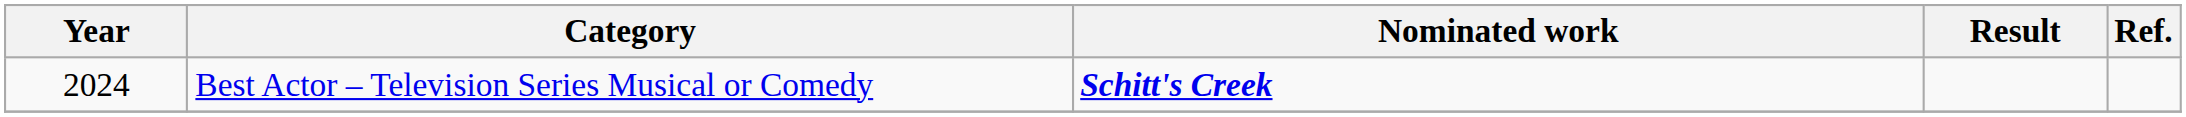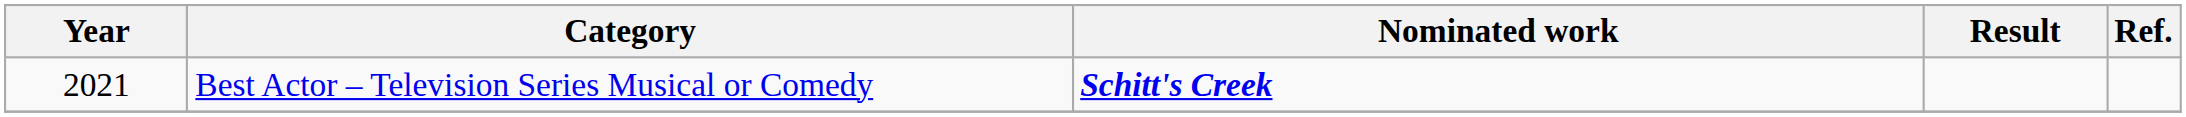Best Actor – Television Series Musical or Comedy | Year: 2024 -> 2021
